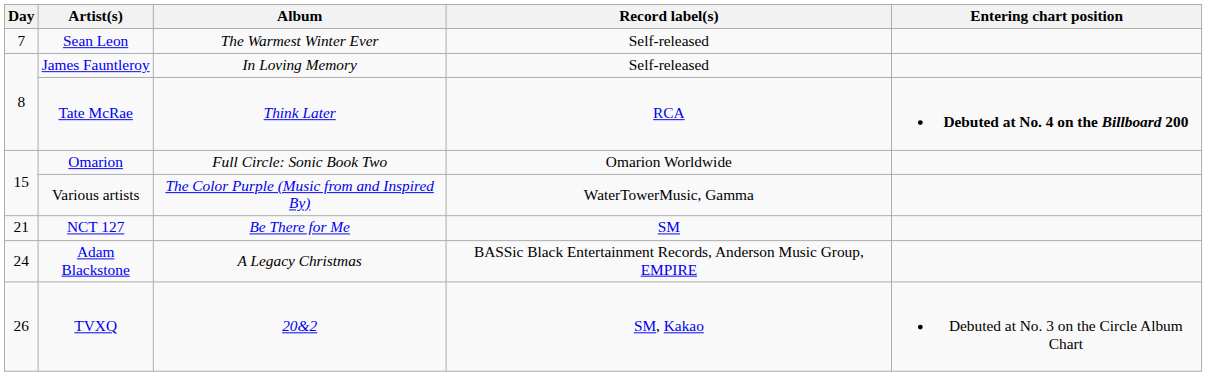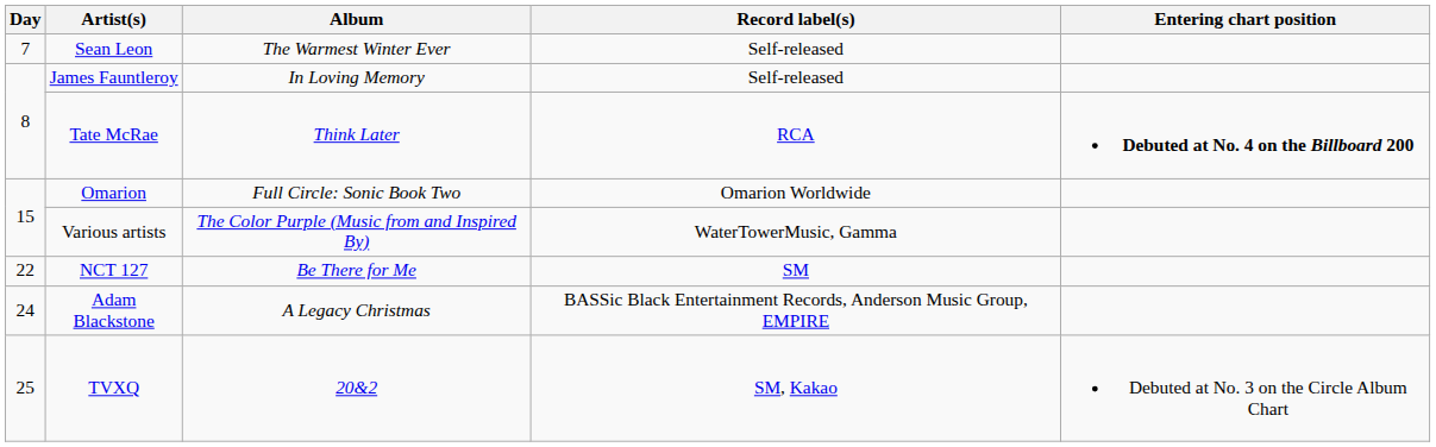NCT 127 | Day: 21 -> 22
TVXQ | Day: 26 -> 25
